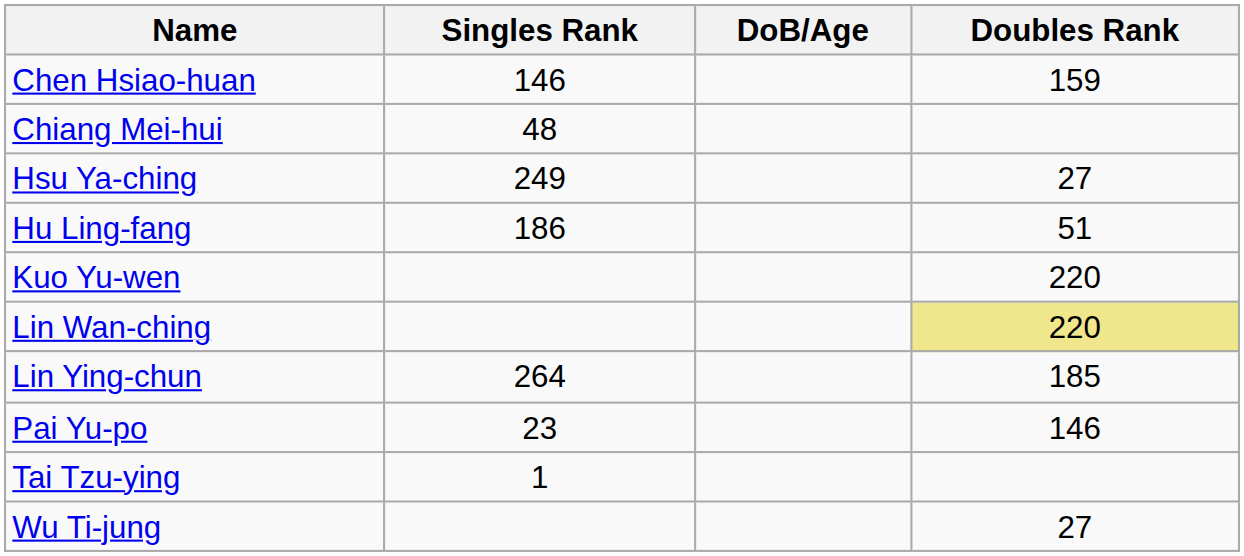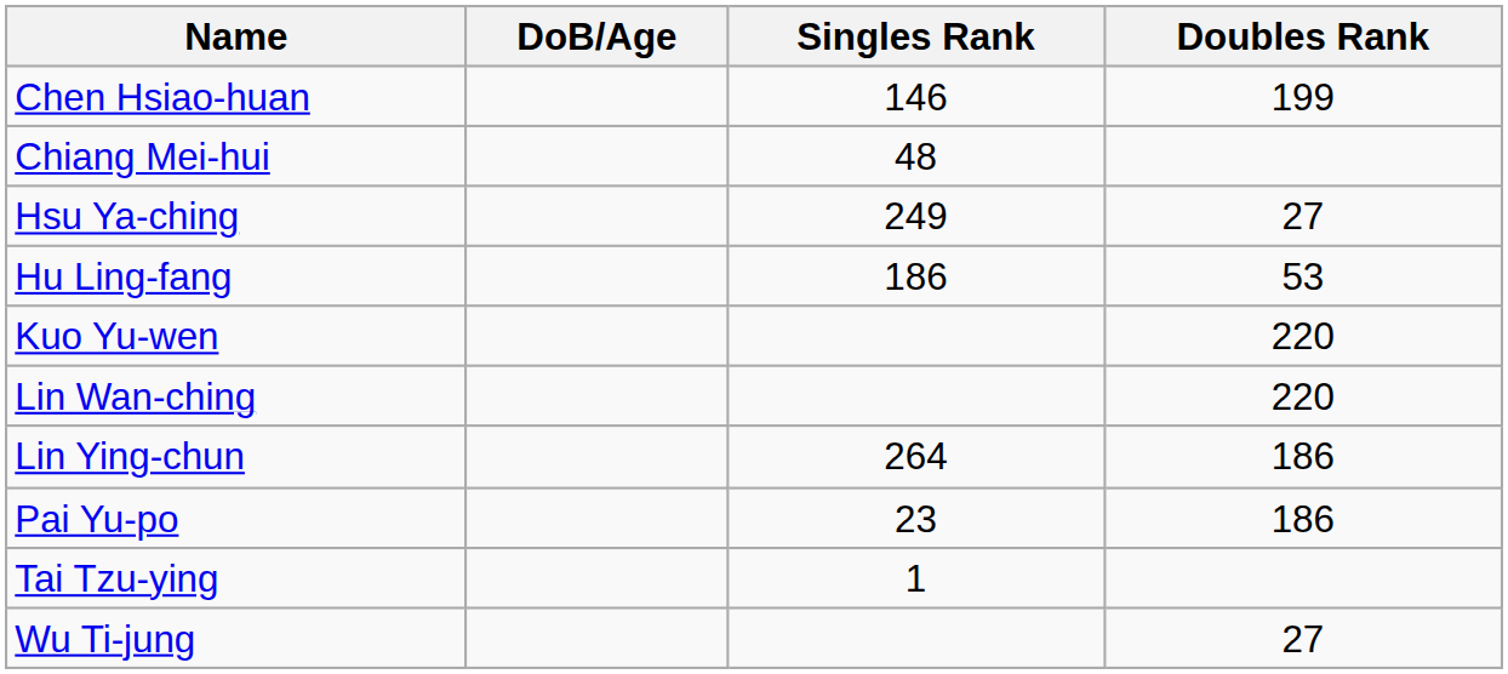columns swapped: DoB/Age <-> Singles Rank
Chen Hsiao-huan | Doubles Rank: 159 -> 199
Hu Ling-fang | Doubles Rank: 51 -> 53
Lin Wan-ching | Doubles Rank: khaki background -> no background
Lin Ying-chun | Doubles Rank: 185 -> 186
Pai Yu-po | Doubles Rank: 146 -> 186
